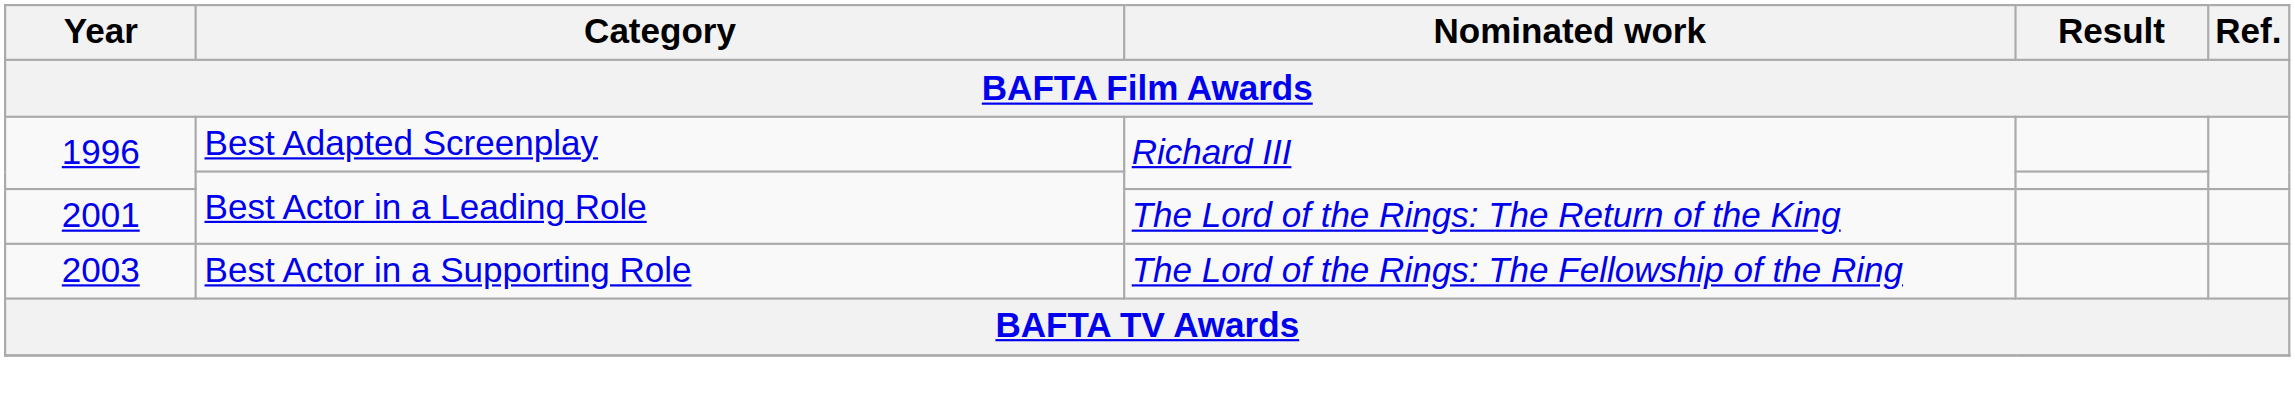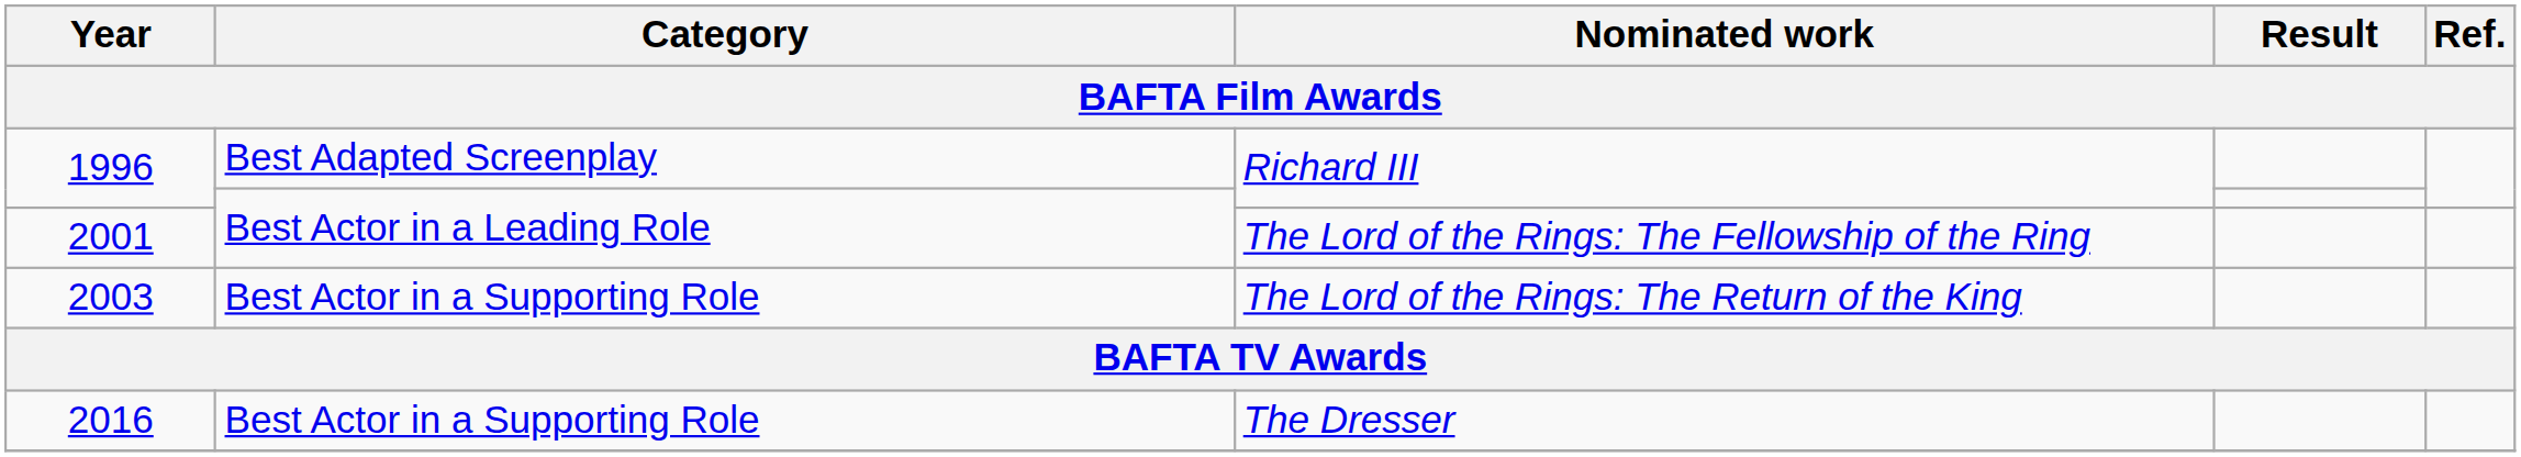2001 | Nominated work: The Lord of the Rings: The Return of the King -> The Lord of the Rings: The Fellowship of the Ring
2003 | Nominated work: The Lord of the Rings: The Fellowship of the Ring -> The Lord of the Rings: The Return of the King
+ row: 2016 | Best Actor in a Supporting Role | The Dresser
